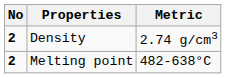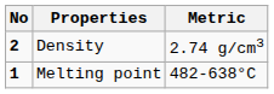Melting point | No: 2 -> 1
